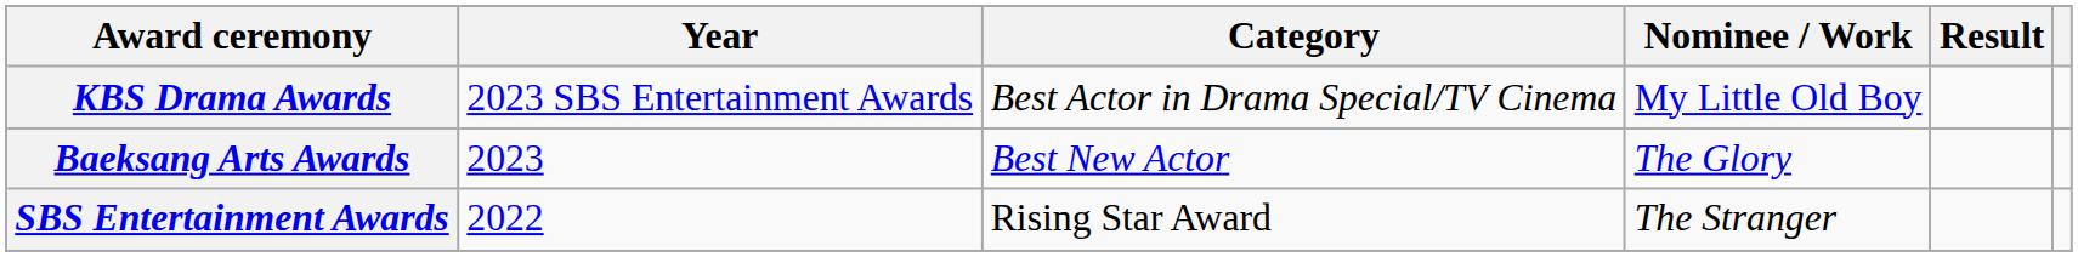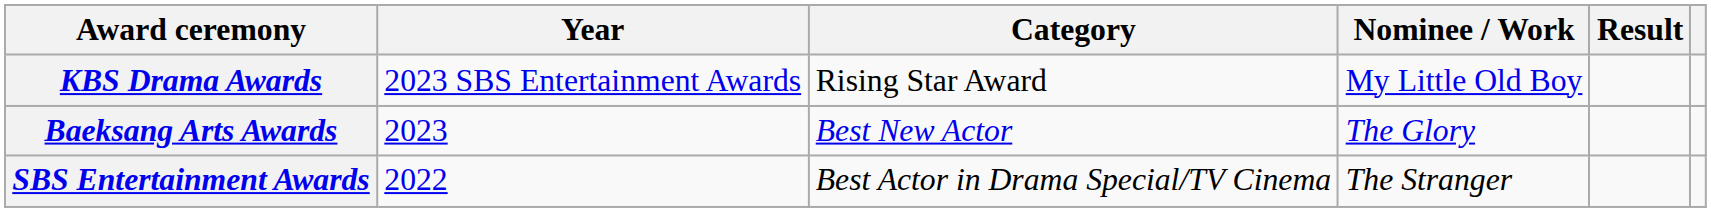KBS Drama Awards | Category: Best Actor in Drama Special/TV Cinema -> Rising Star Award
SBS Entertainment Awards | Category: Rising Star Award -> Best Actor in Drama Special/TV Cinema
